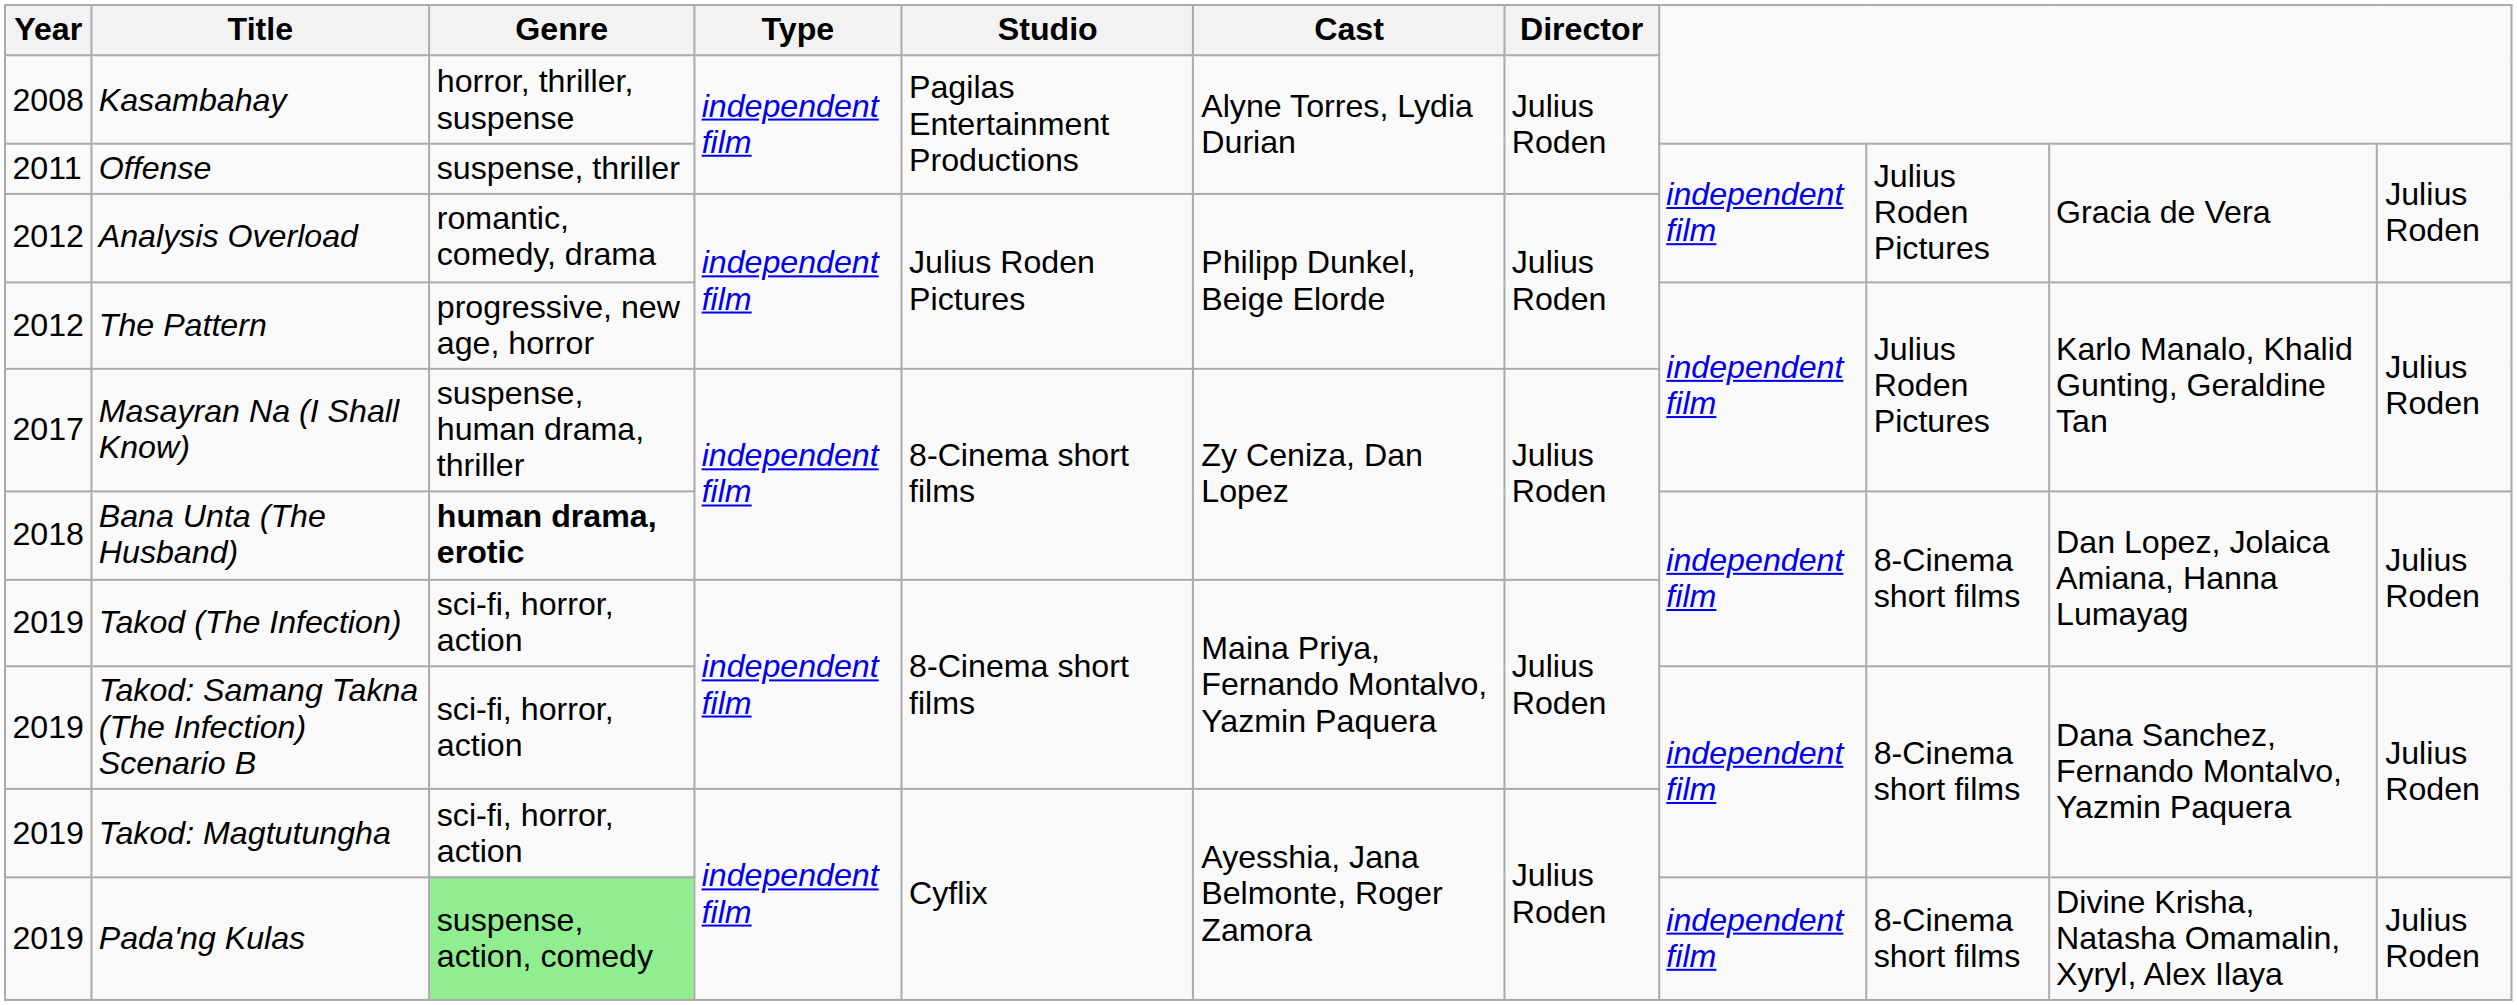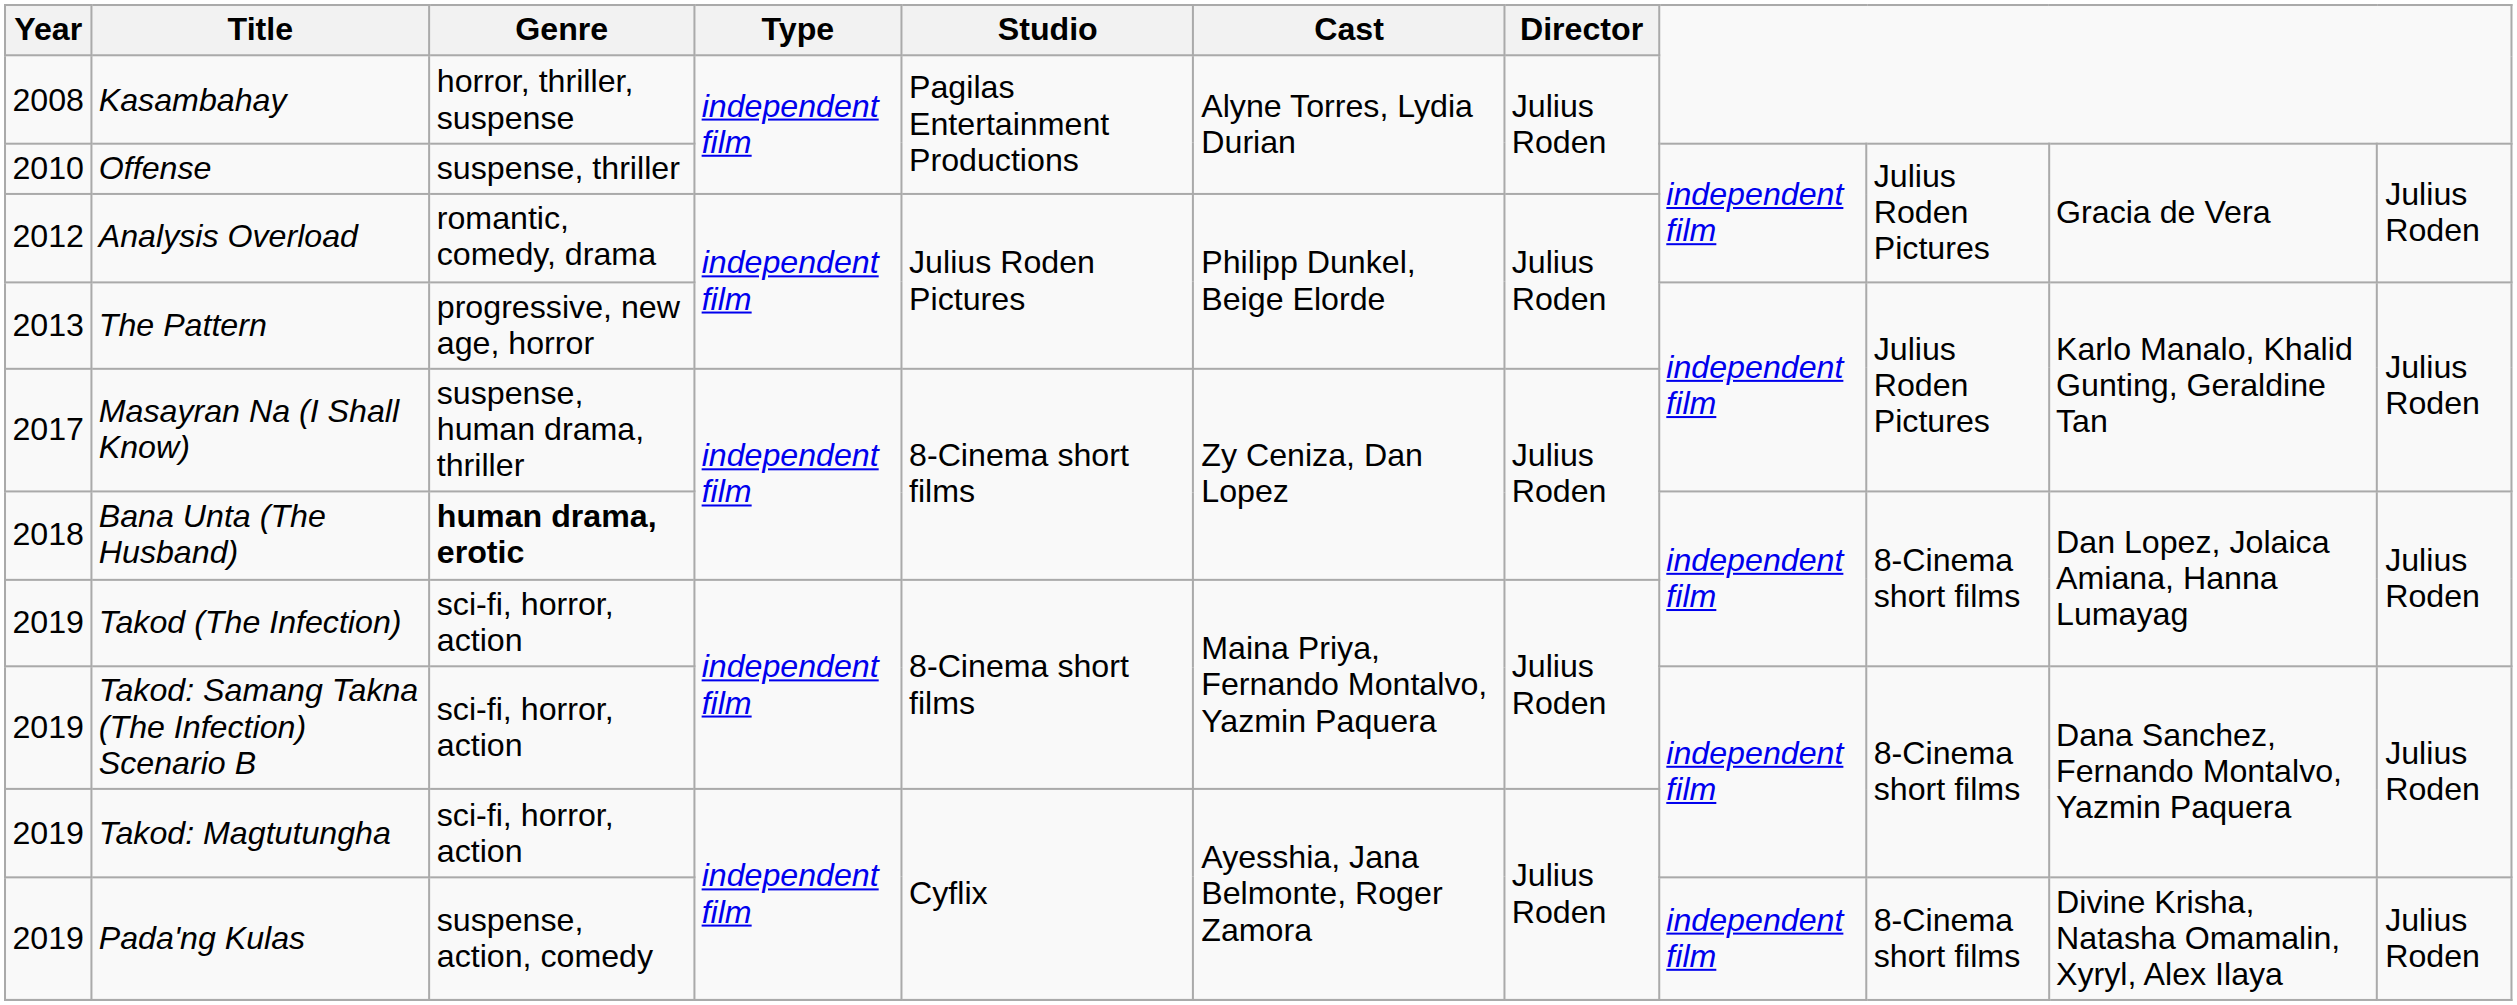Offense | Year: 2011 -> 2010
The Pattern | Year: 2012 -> 2013
Pada'ng Kulas | Genre: lightgreen background -> no background
